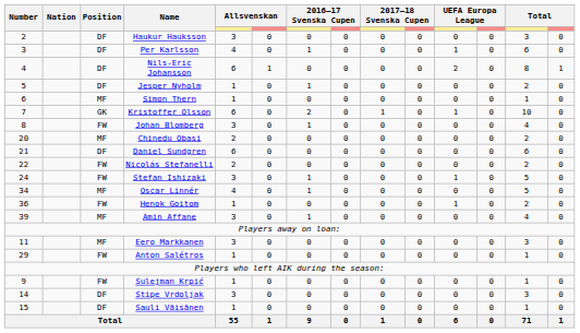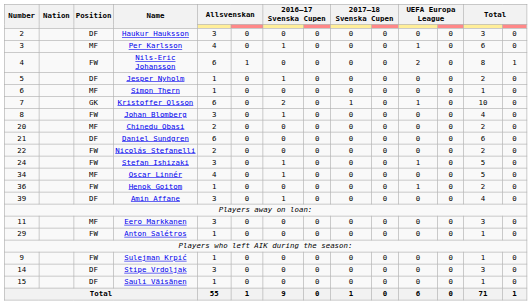Per Karlsson | Position: DF -> MF
Nils-Eric Johansson | Position: DF -> FW
Amin Affane | Position: MF -> DF
